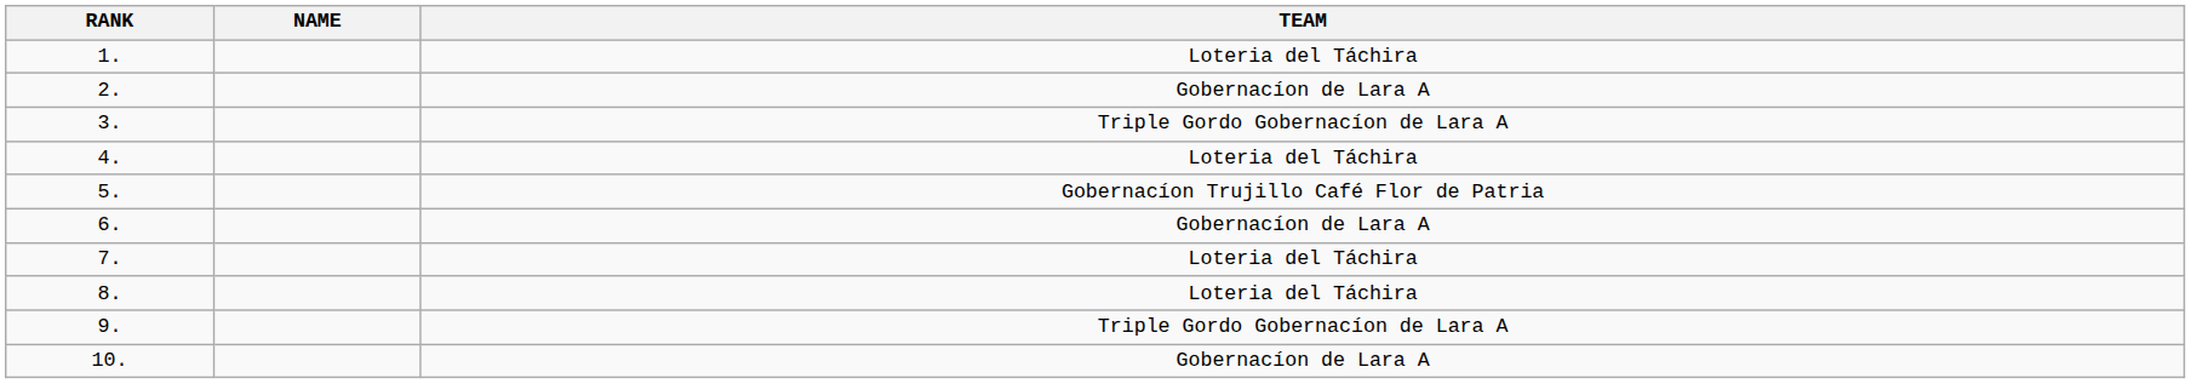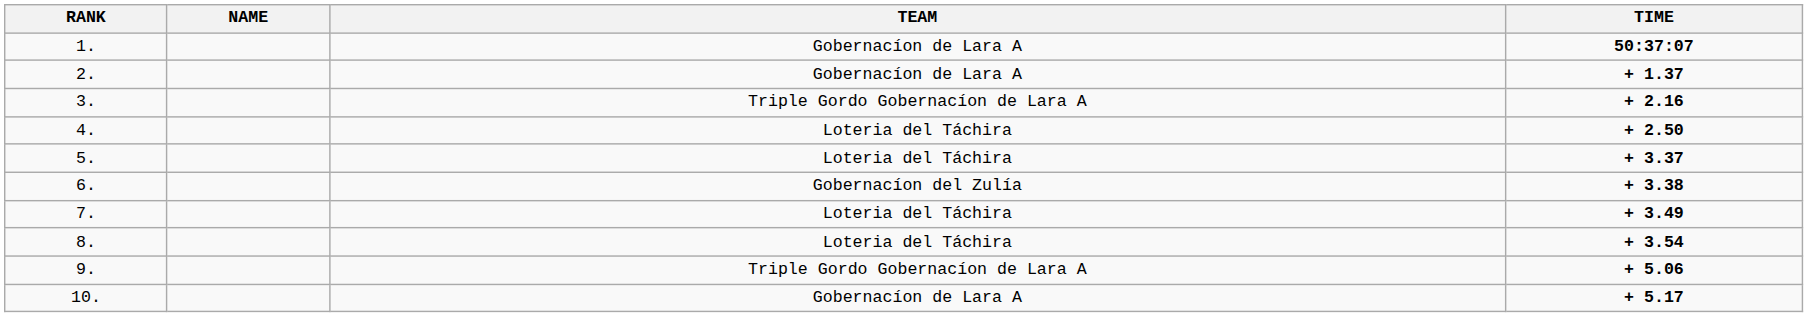+ column: TIME | 50:37:07 | + 1.37 | + 2.16 | + 2.50 | + 3.37 | + 3.38 | + 3.49 | + 3.54 | + 5.06 | + 5.17
1. | TEAM: Loteria del Táchira -> Gobernacíon de Lara A
5. | TEAM: Gobernacíon Trujillo Café Flor de Patria -> Loteria del Táchira
6. | TEAM: Gobernacíon de Lara A -> Gobernacíon del Zulía
